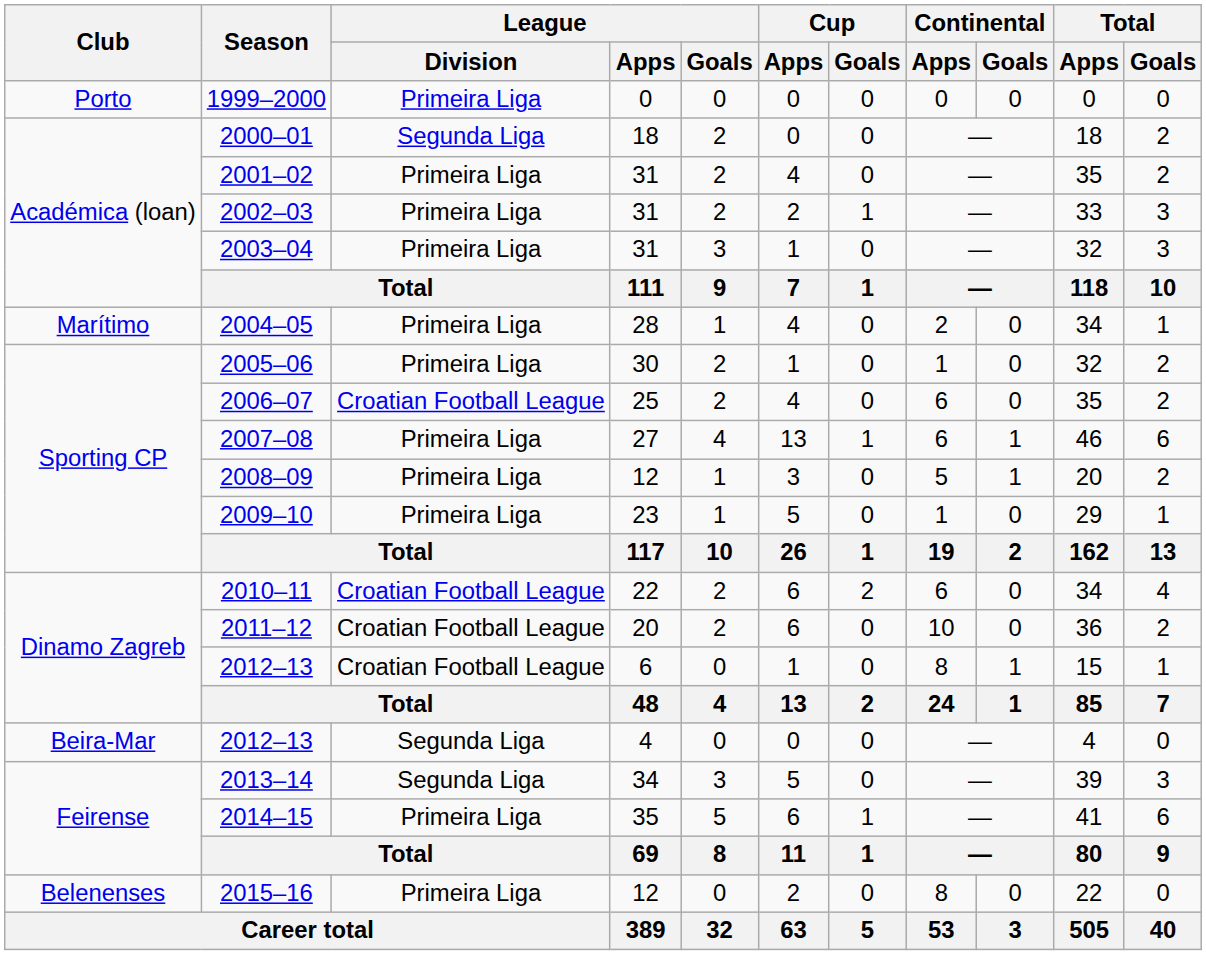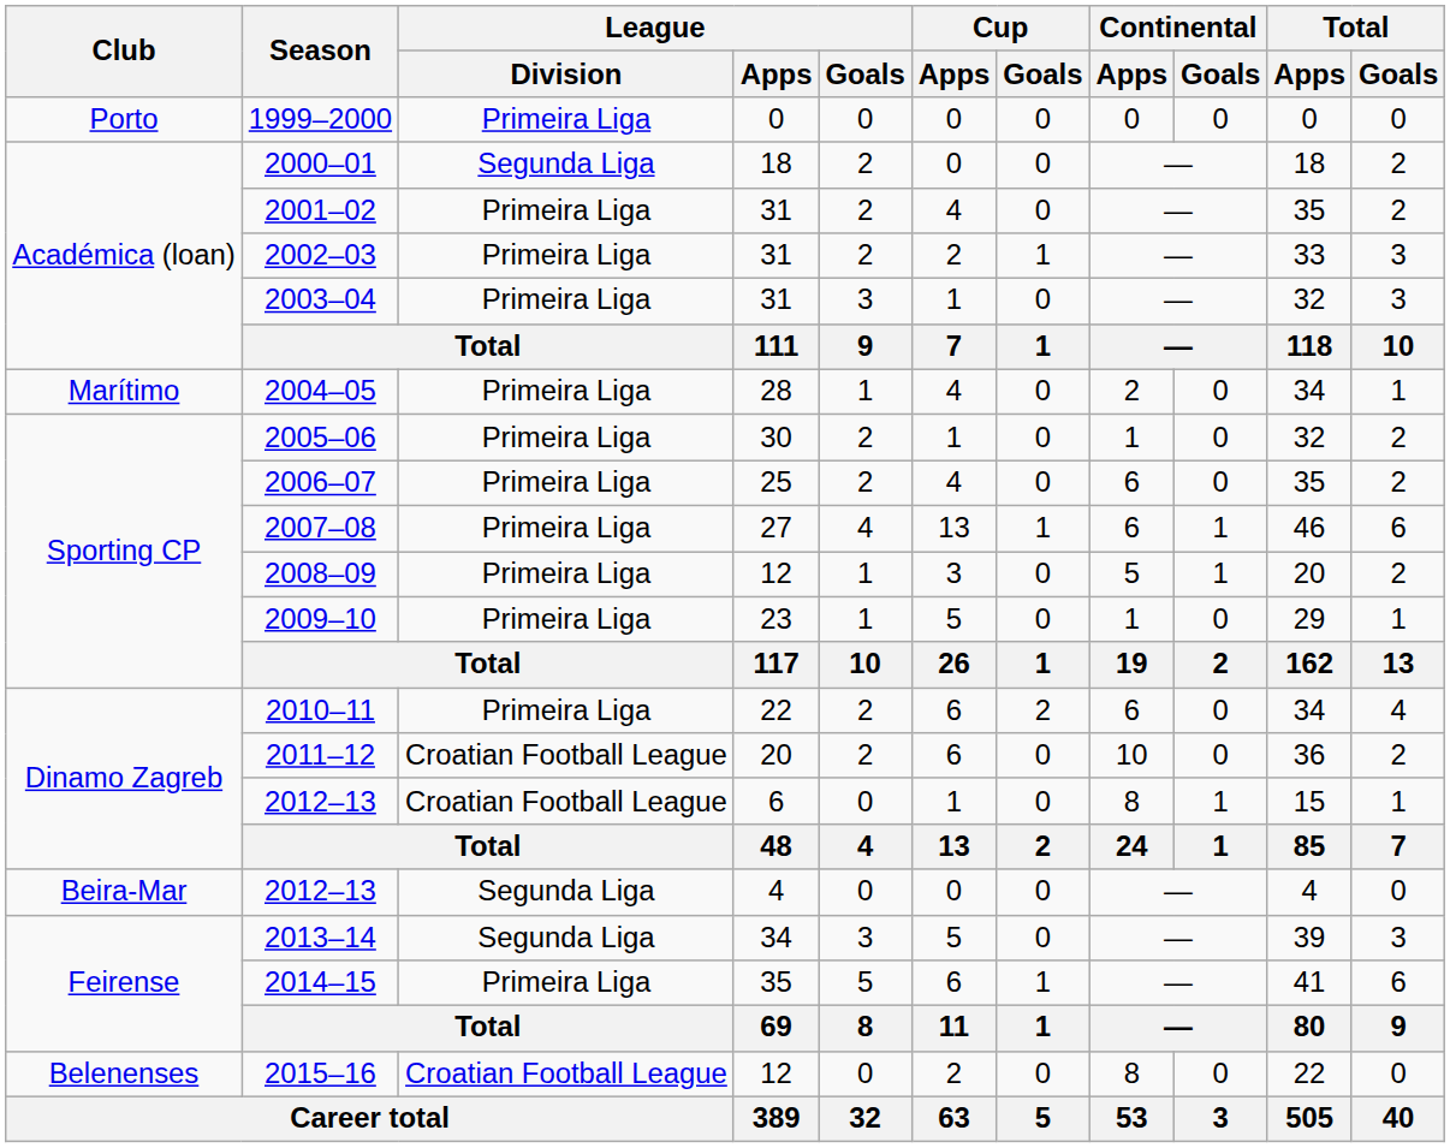2006–07 | League / Division: Croatian Football League -> Primeira Liga
2010–11 | League / Division: Croatian Football League -> Primeira Liga
2015–16 | League / Division: Primeira Liga -> Croatian Football League
